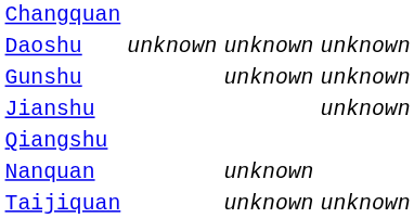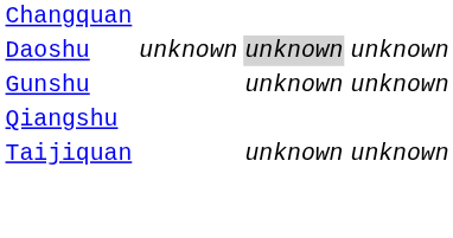Daoshu | column 3: no background -> lightgrey background
- row: Jianshu | unknown
- row: Nanquan | unknown
